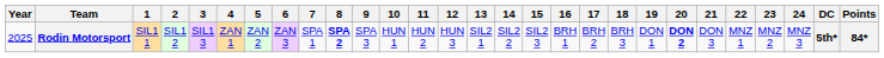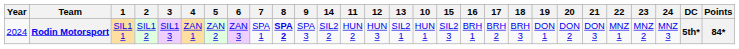columns swapped: 10 <-> 14
Rodin Motorsport | Year: 2025 -> 2024
Rodin Motorsport | 20: bold -> normal
